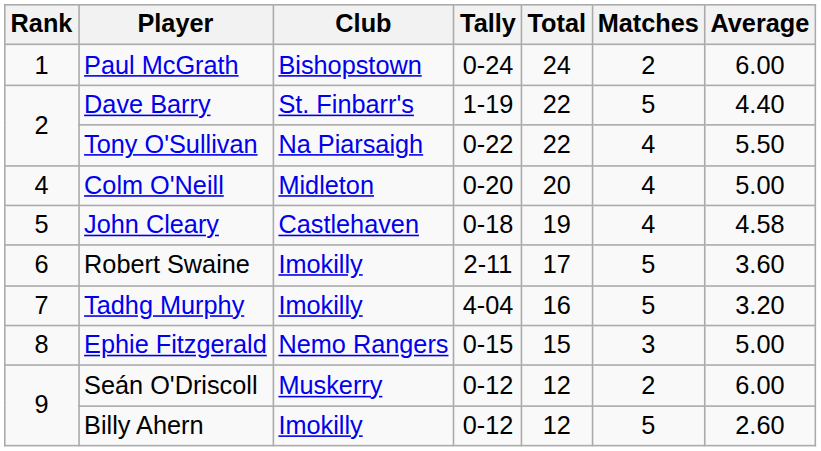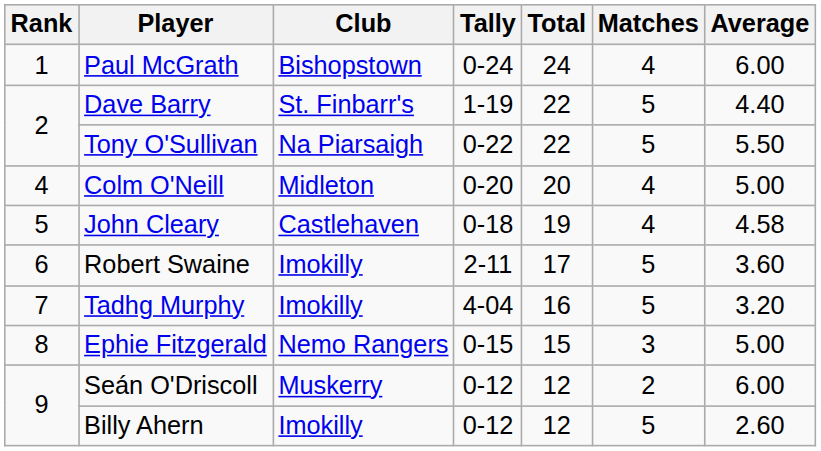Paul McGrath | Matches: 2 -> 4
Tony O'Sullivan | Matches: 4 -> 5
